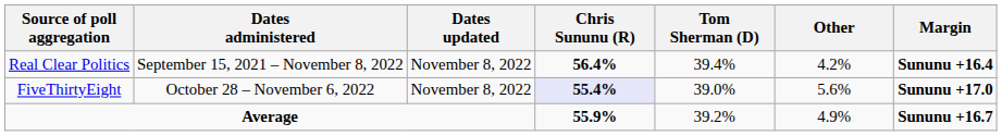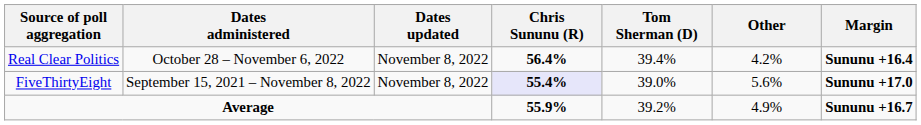Real Clear Politics | Dates administered: September 15, 2021 – November 8, 2022 -> October 28 – November 6, 2022
FiveThirtyEight | Dates administered: October 28 – November 6, 2022 -> September 15, 2021 – November 8, 2022
